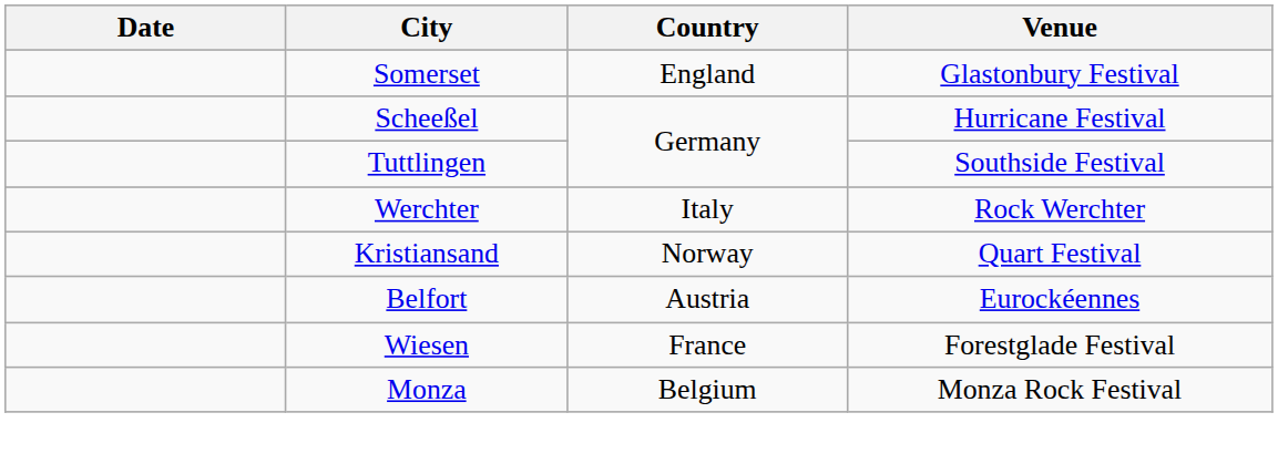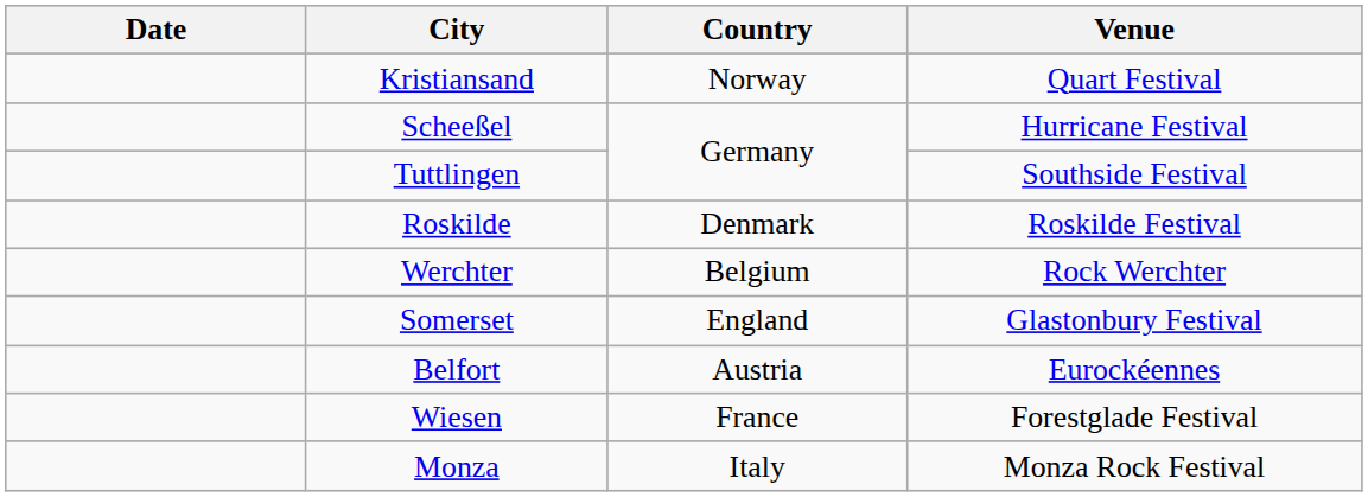rows swapped: Somerset <-> Kristiansand
+ row: Roskilde | Denmark | Roskilde Festival
Werchter | Country: Italy -> Belgium
Monza | Country: Belgium -> Italy
